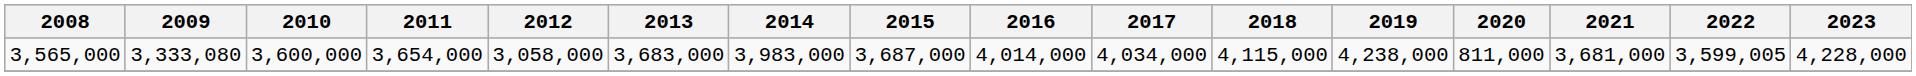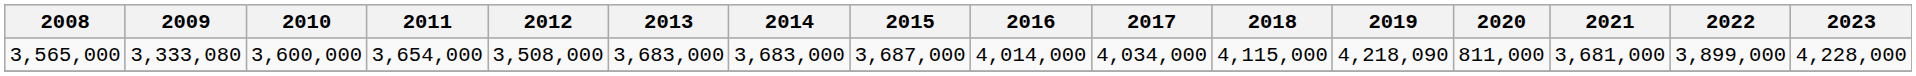3,565,000 | 2012: 3,058,000 -> 3,508,000
3,565,000 | 2014: 3,983,000 -> 3,683,000
3,565,000 | 2019: 4,238,000 -> 4,218,090
3,565,000 | 2022: 3,599,005 -> 3,899,000
